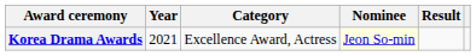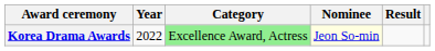Korea Drama Awards | Year: 2021 -> 2022
Korea Drama Awards | Category: no background -> lightgreen background
